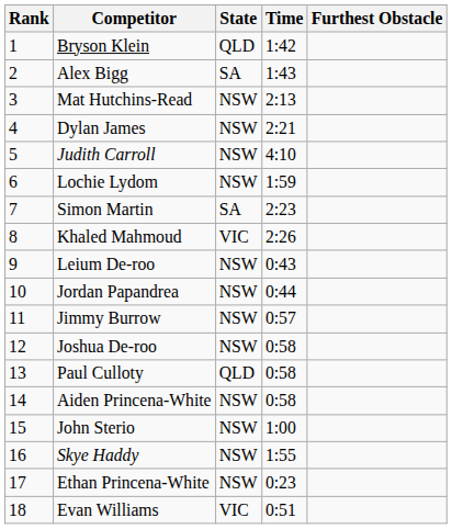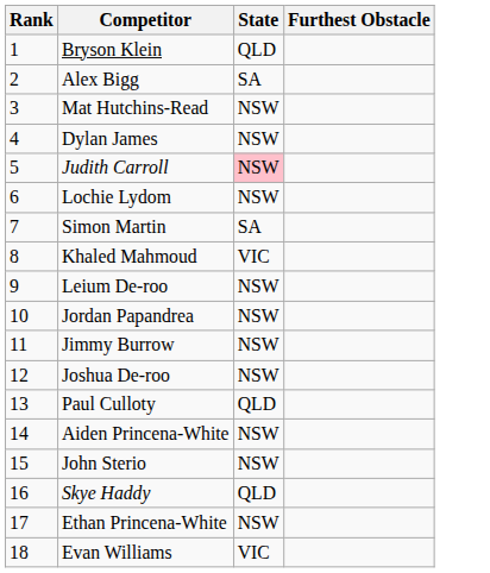- column: Time | 1:42 | 1:43 | 2:13 | 2:21 | 4:10 | 1:59 | 2:23 | 2:26 | 0:43 | 0:44 | 0:57 | 0:58 | 0:58 | 0:58 | 1:00 | 1:55 | 0:23 | 0:51
Judith Carroll | State: no background -> pink background
Skye Haddy | State: NSW -> QLD
